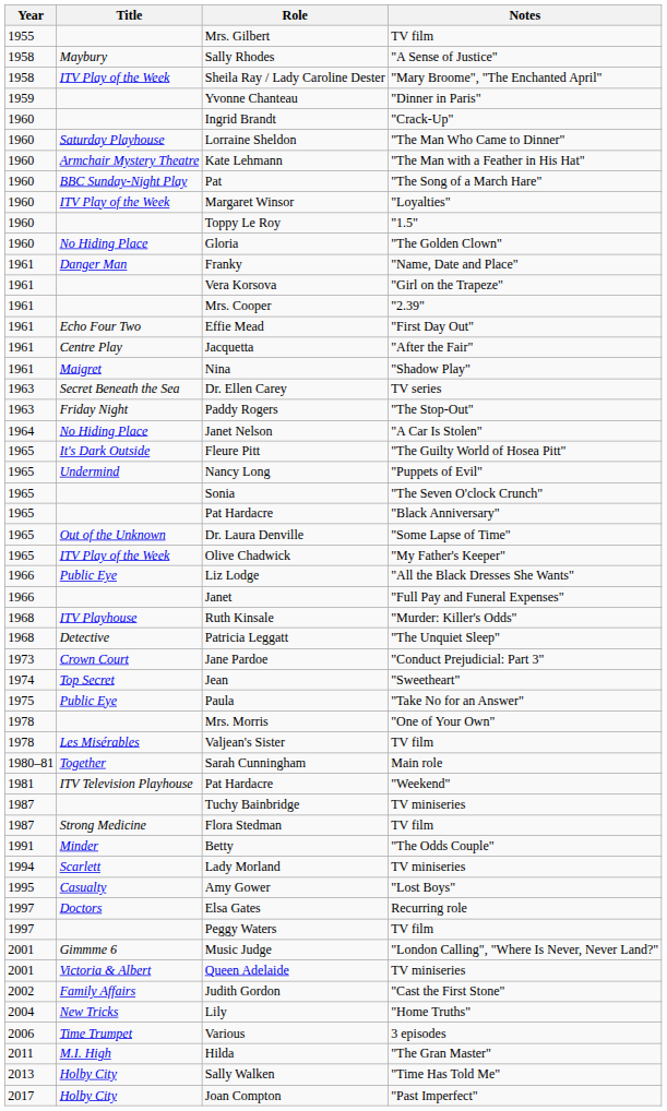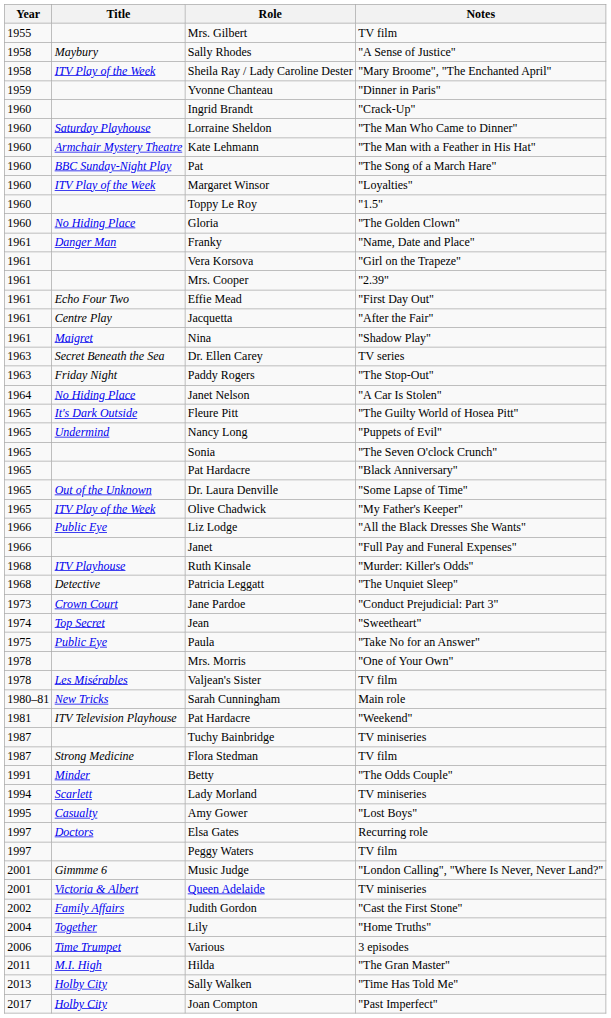Sarah Cunningham | Title: Together -> New Tricks
Lily | Title: New Tricks -> Together
